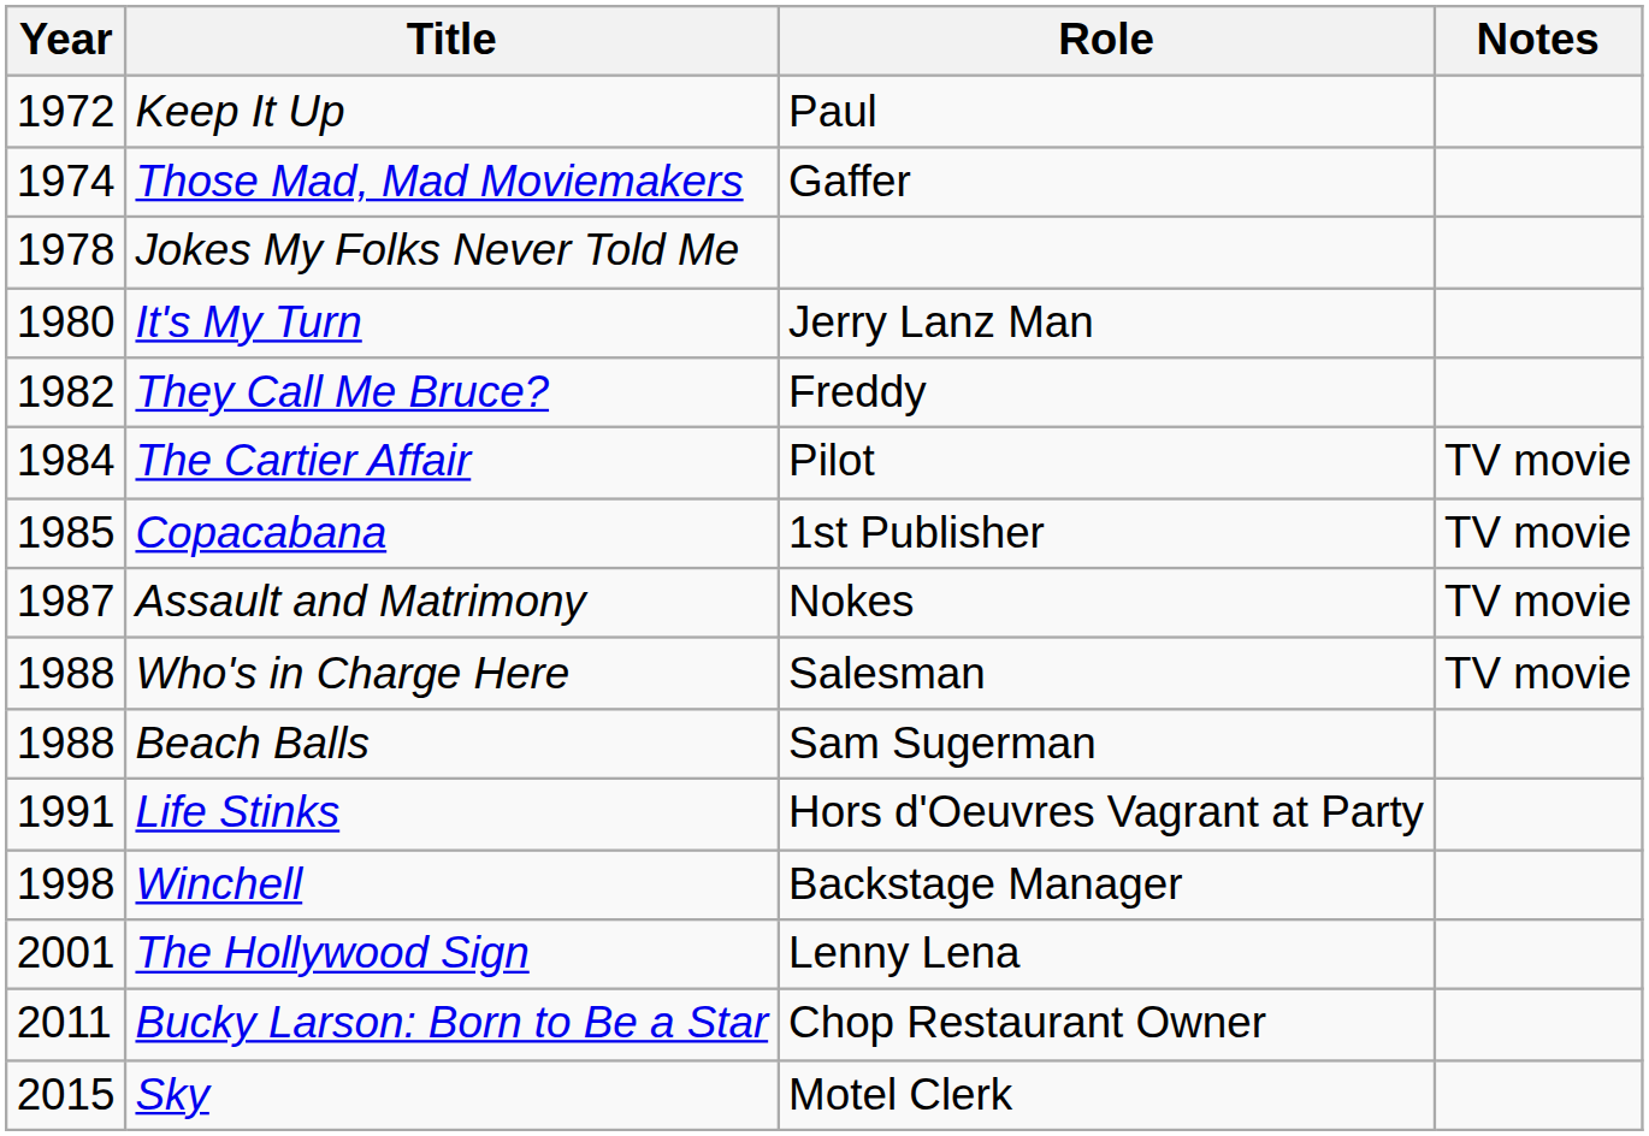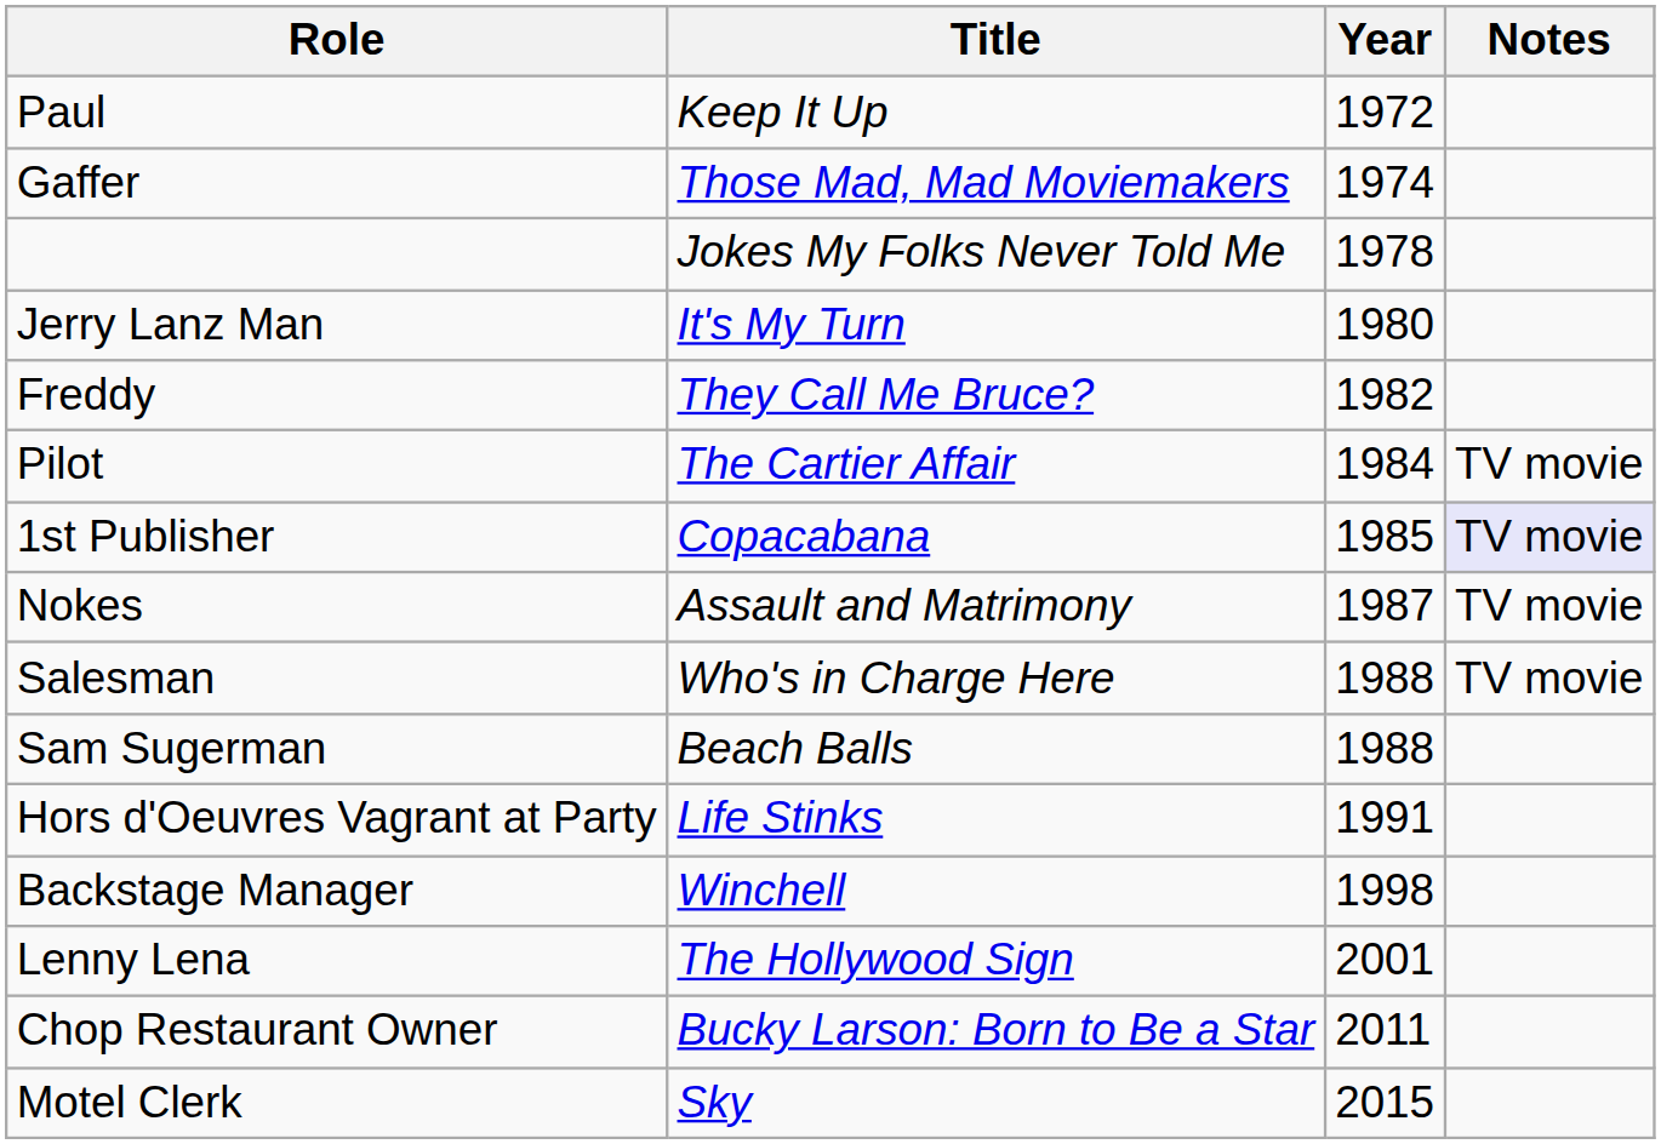columns swapped: Year <-> Role
Copacabana | Notes: no background -> lavender background
